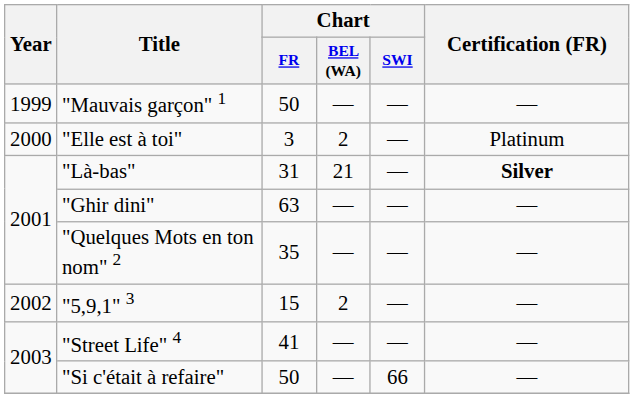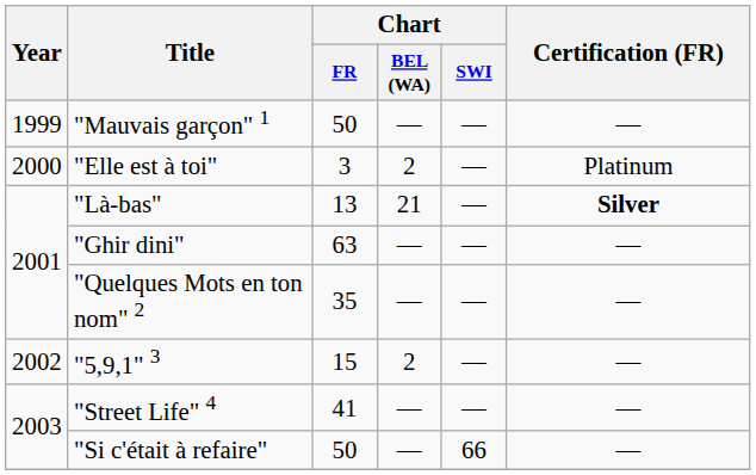"Là-bas" | Chart / FR: 31 -> 13
